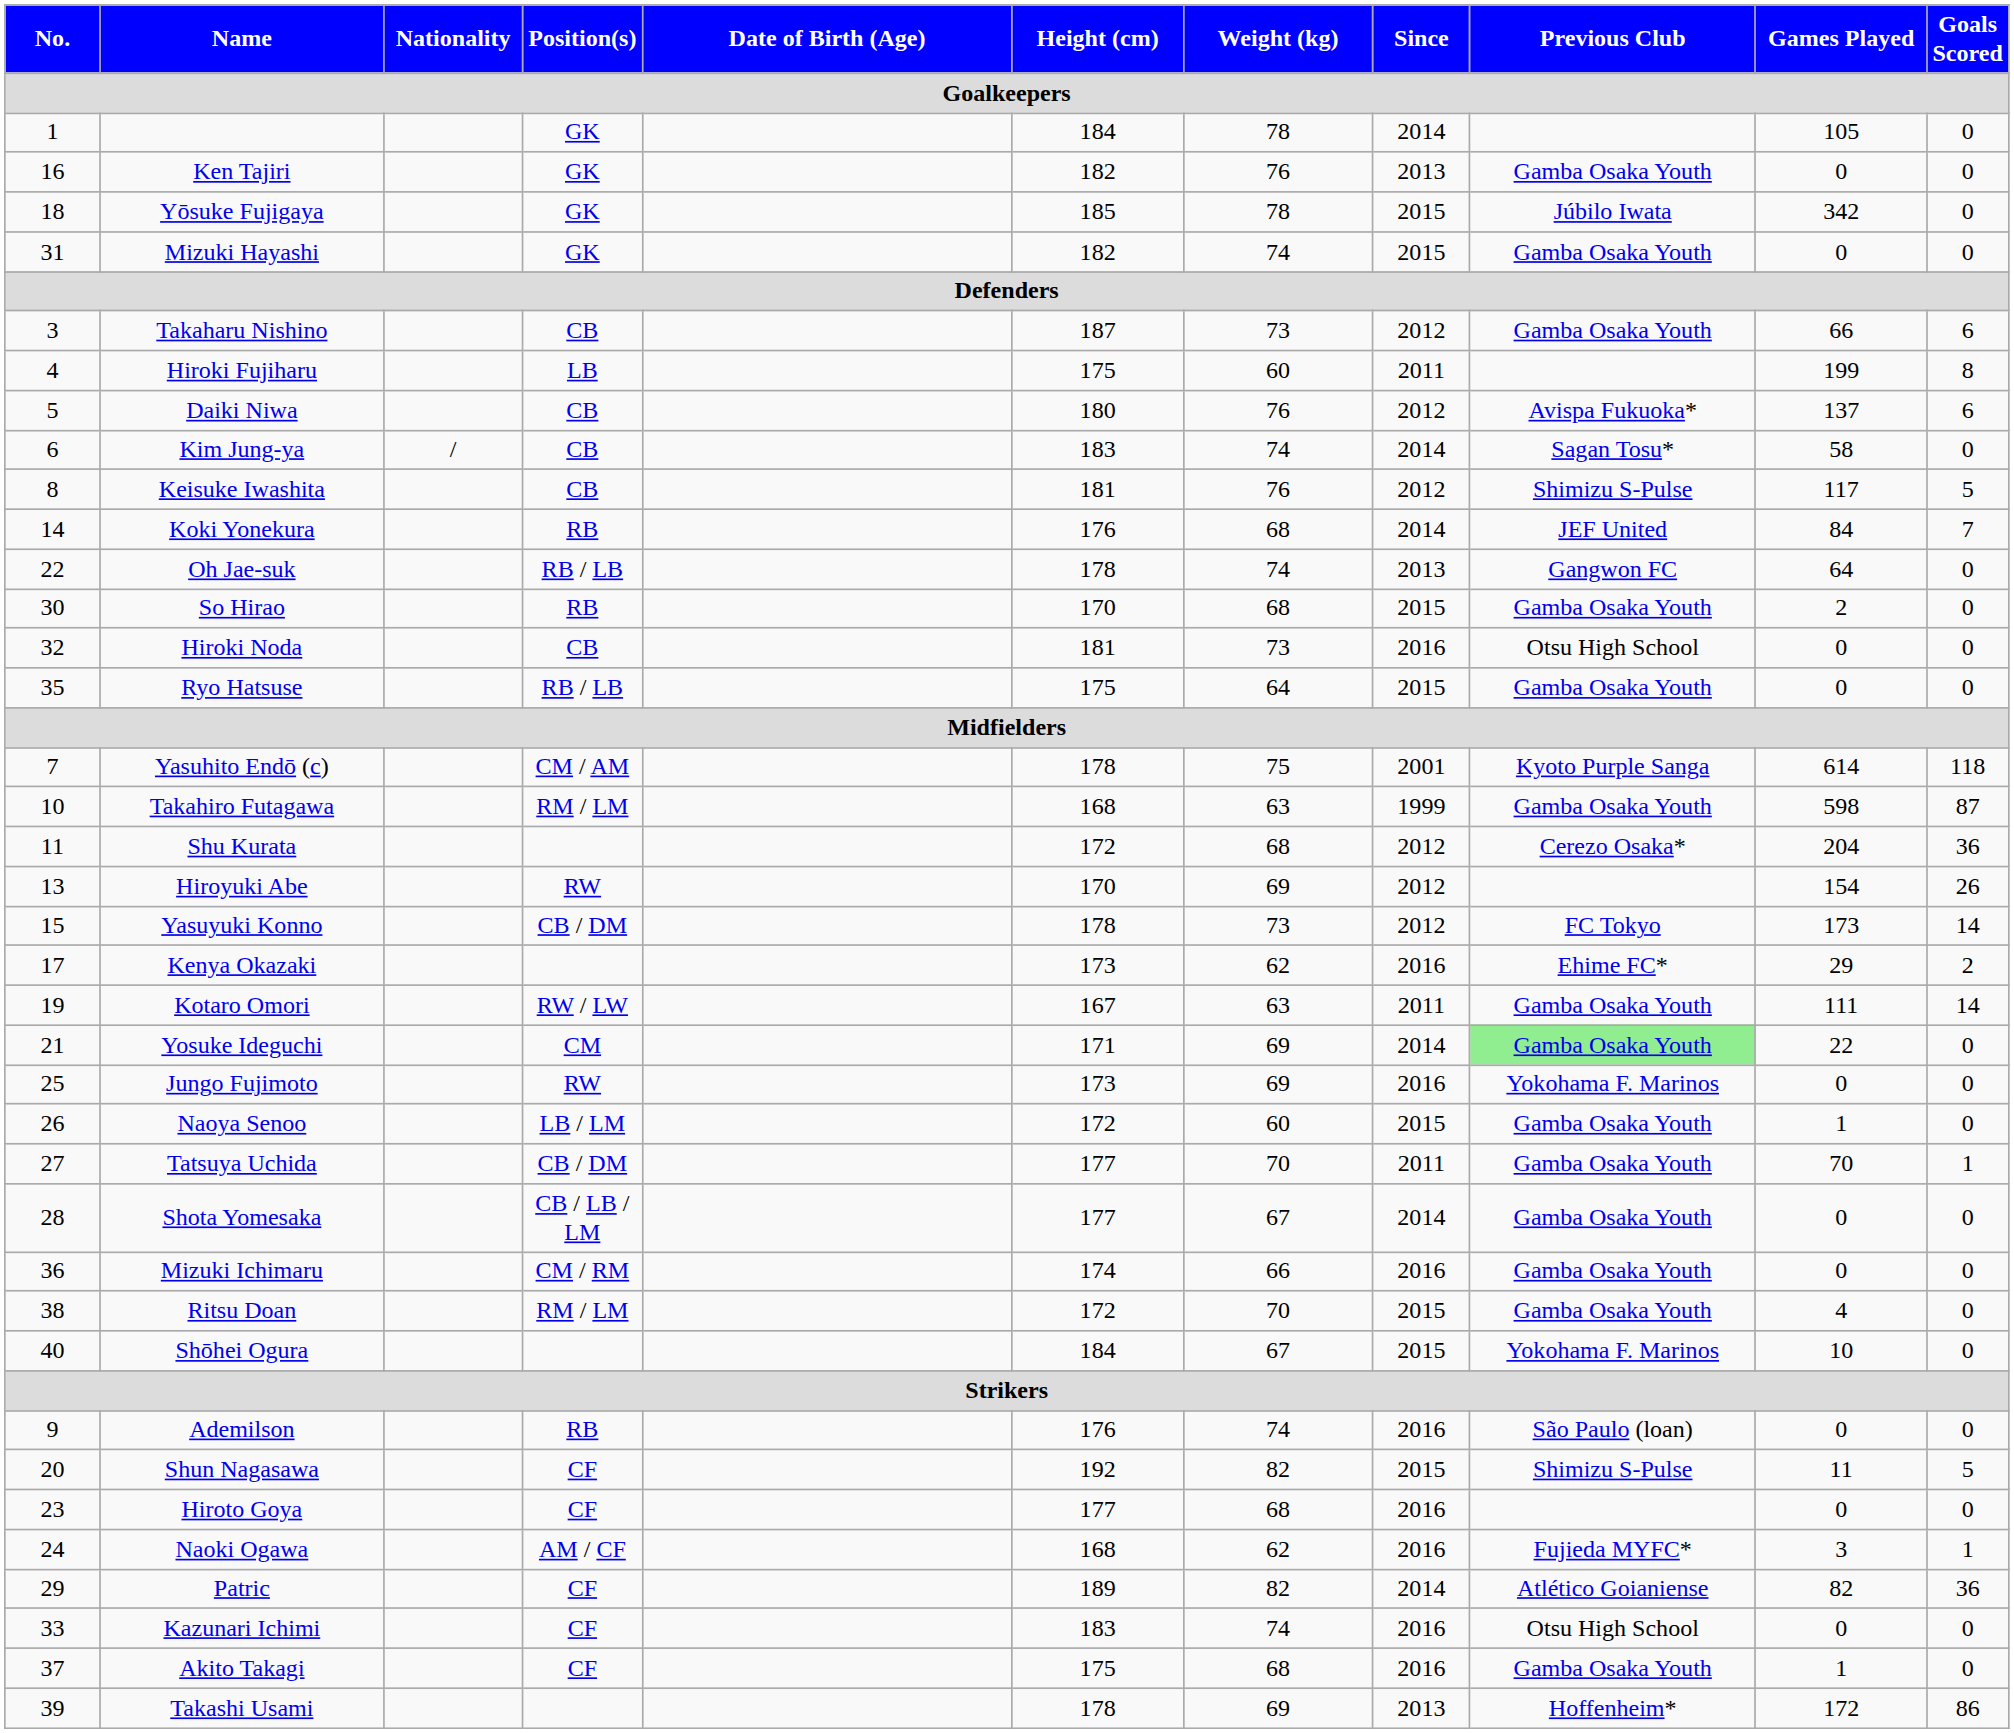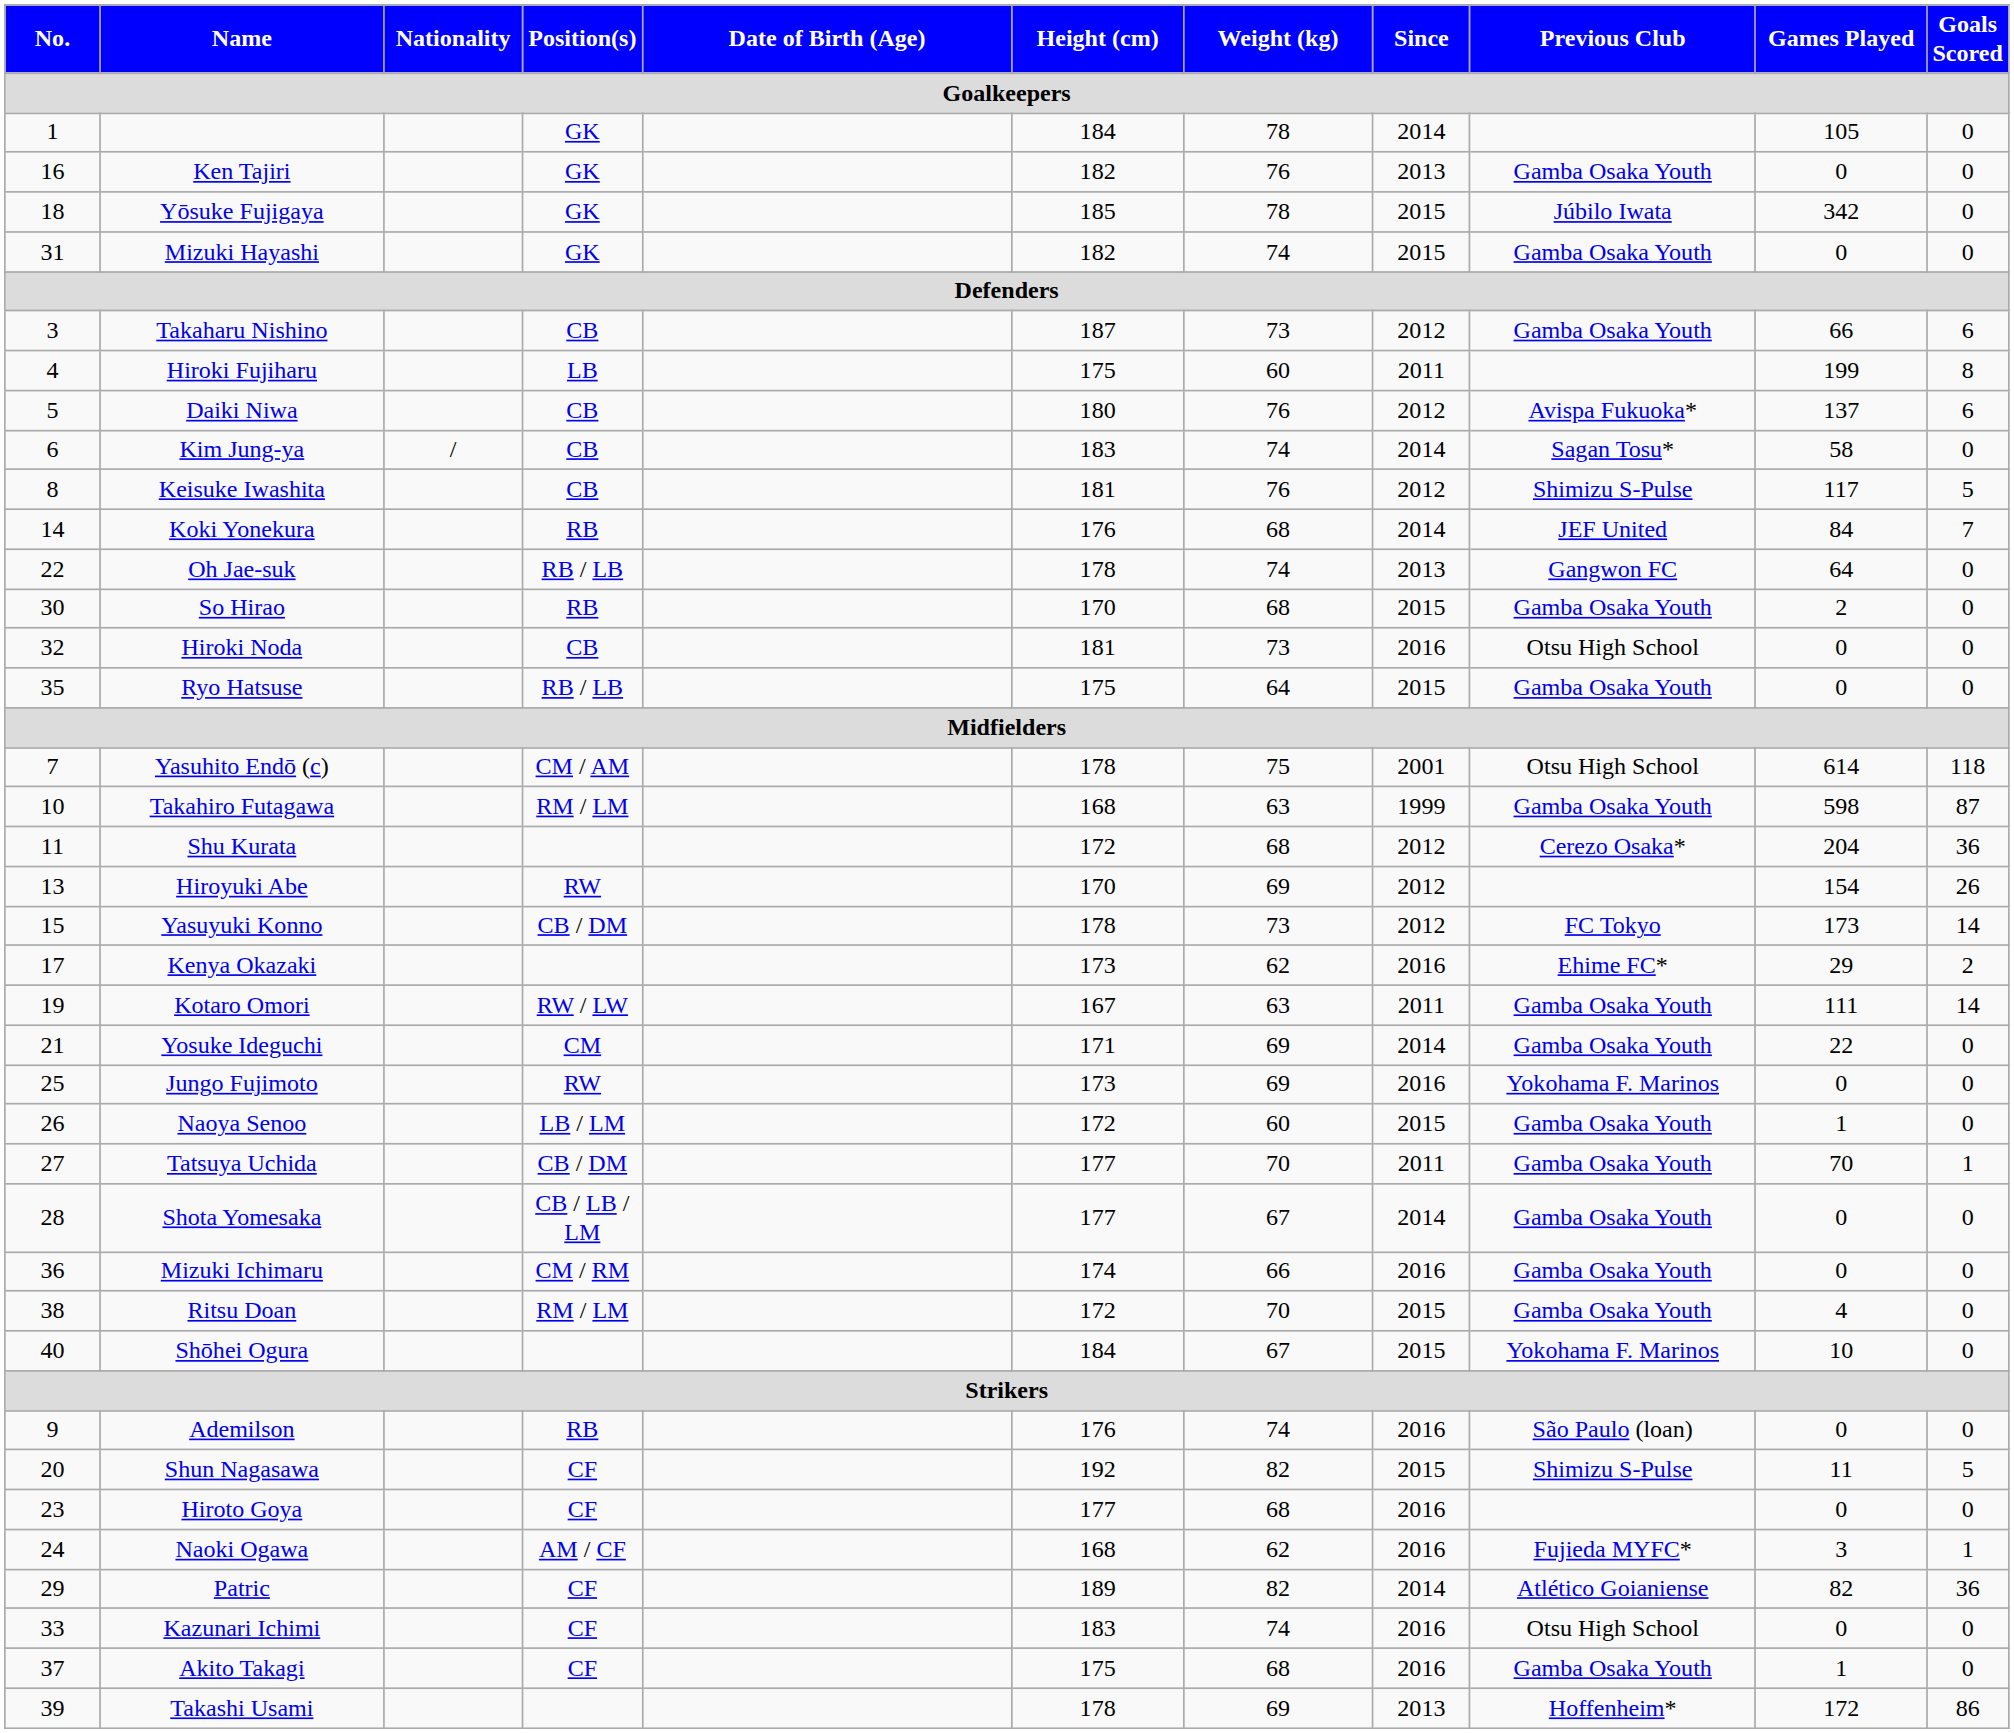Yasuhito Endō (c) | Previous Club: Kyoto Purple Sanga -> Otsu High School
Yosuke Ideguchi | Previous Club: lightgreen background -> no background
